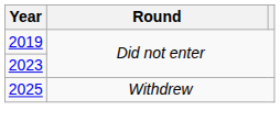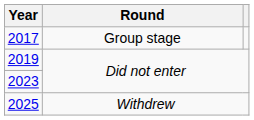+ row: 2017 | Group stage
